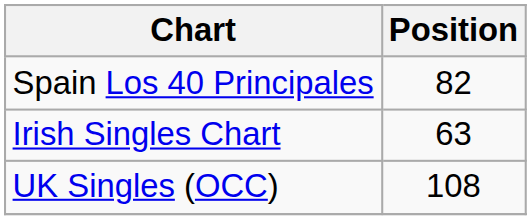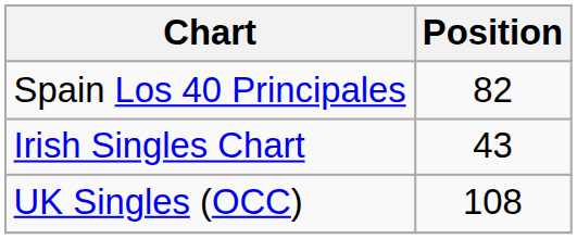Irish Singles Chart | Position: 63 -> 43
